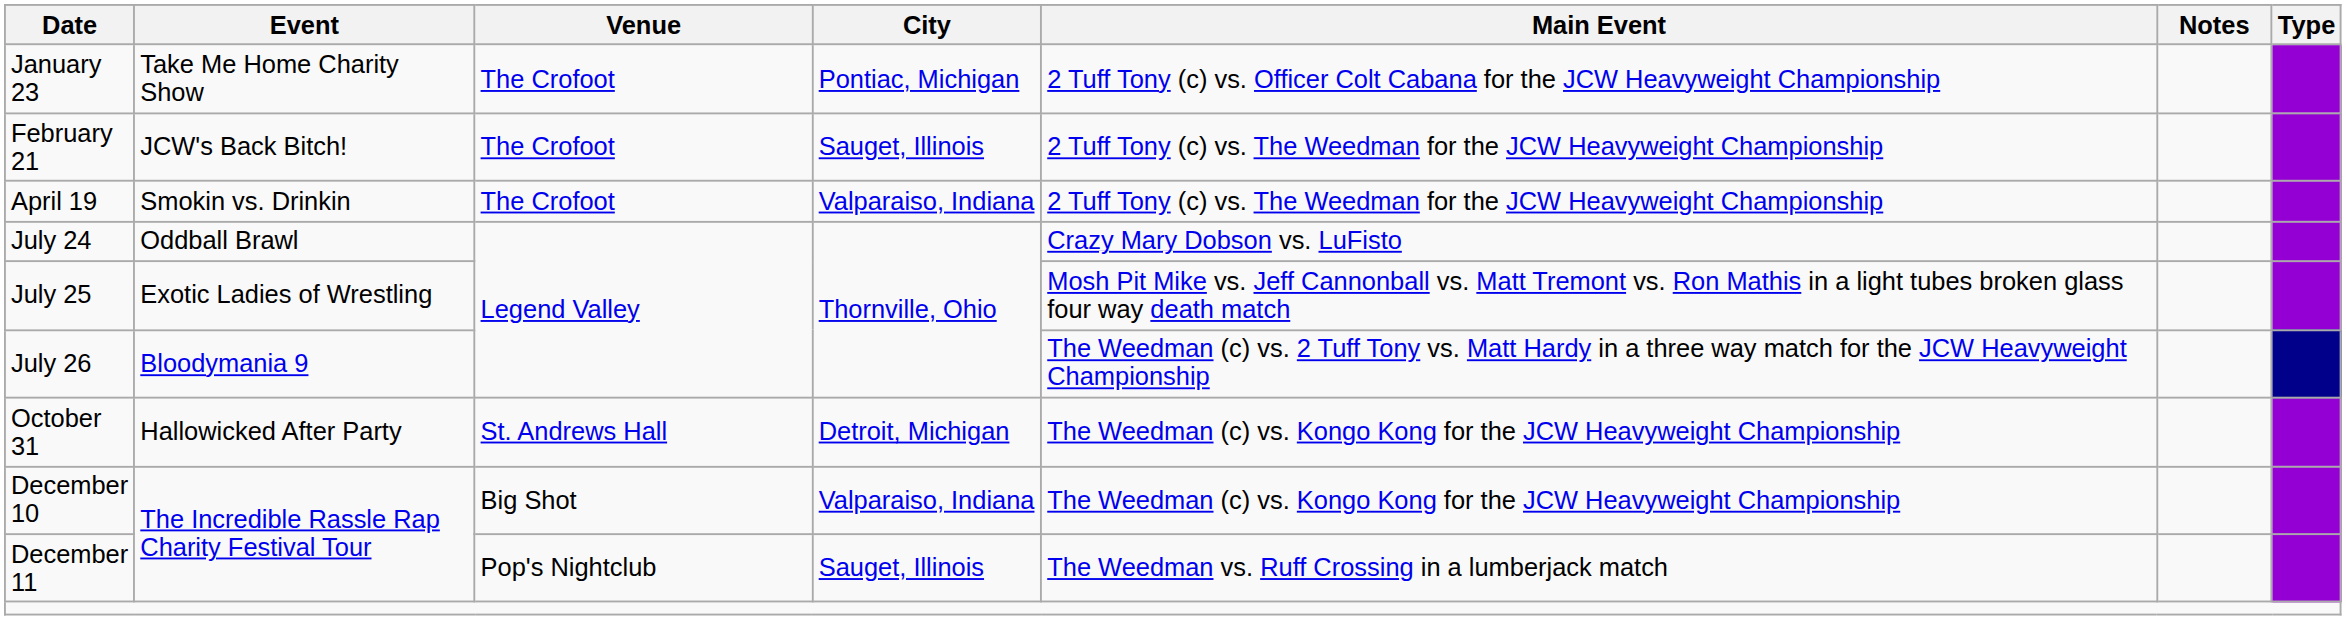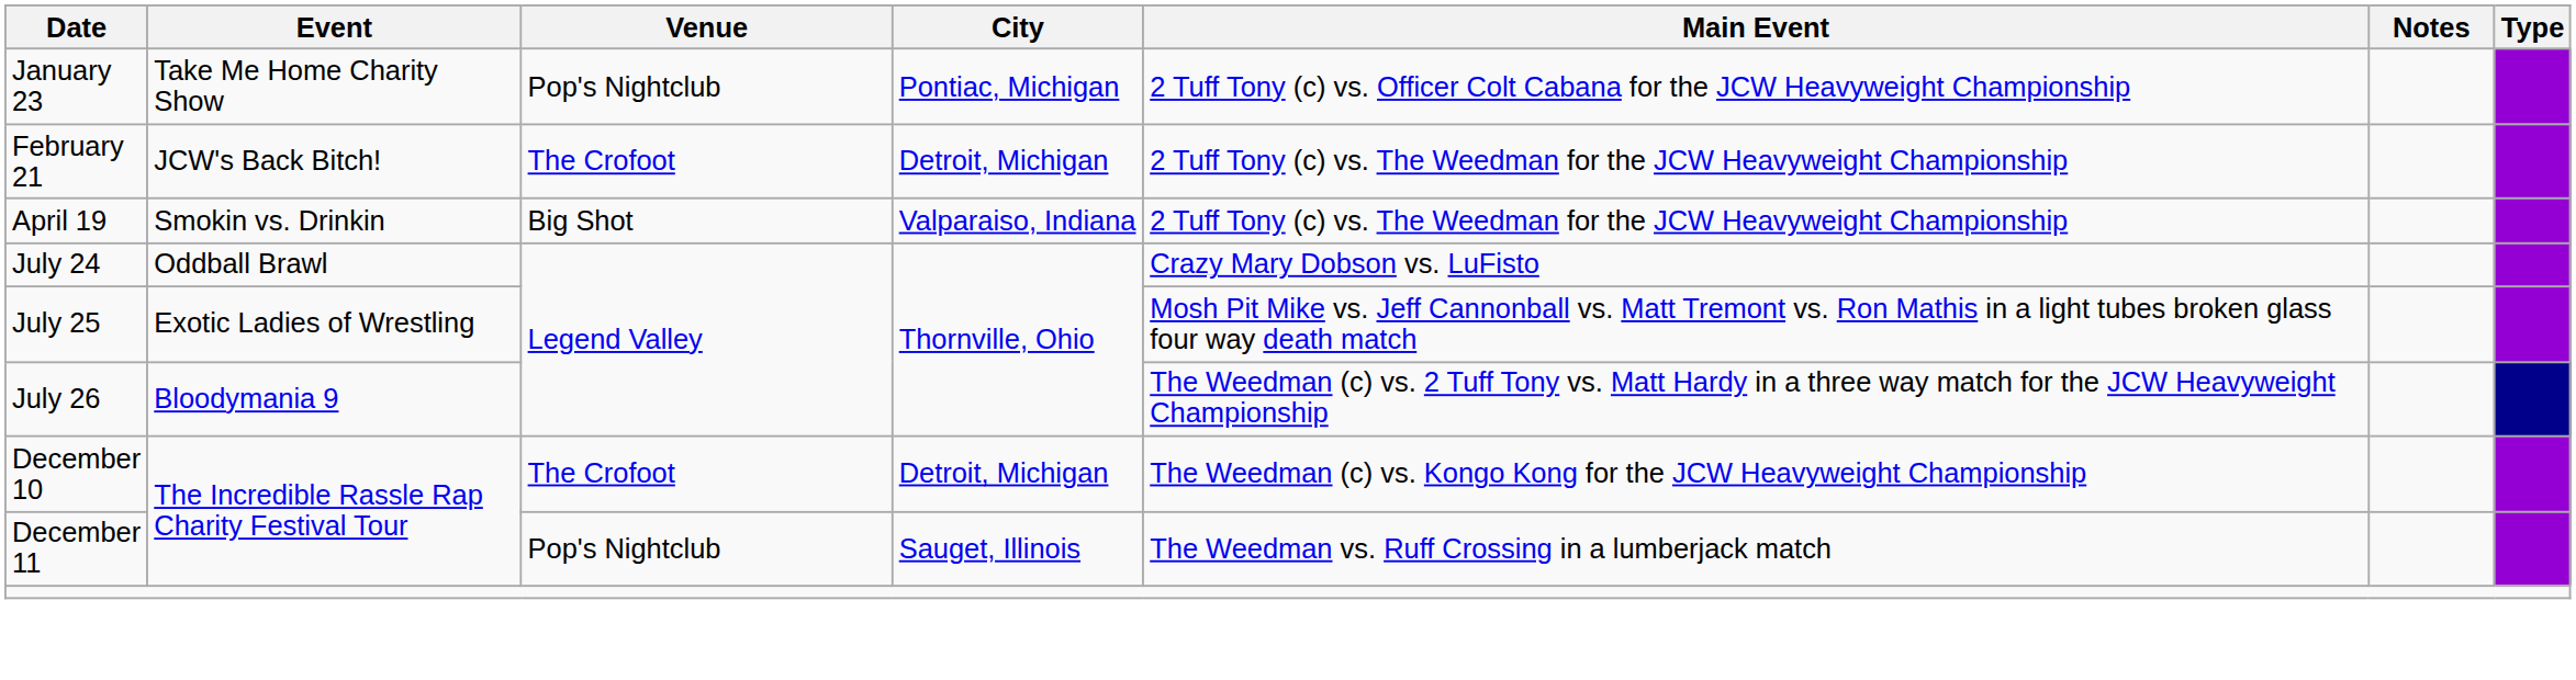January 23 | Venue: The Crofoot -> Pop's Nightclub
February 21 | City: Sauget, Illinois -> Detroit, Michigan
April 19 | Venue: The Crofoot -> Big Shot
- row: October 31 | Hallowicked After Party | St. Andrews Hall | Detroit, Michigan | The Weedman (c) vs. Kongo Kong for the JCW Heavyweight Championship
December 10 | Venue: Big Shot -> The Crofoot
December 10 | City: Valparaiso, Indiana -> Detroit, Michigan
